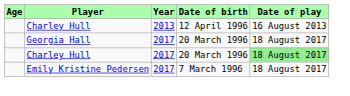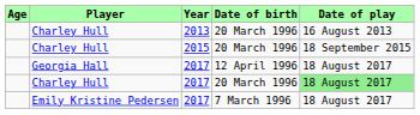Charley Hull / 2013 | Date of birth: 12 April 1996 -> 20 March 1996
+ row: Charley Hull | 2015 | 20 March 1996 | 18 September 2015
Georgia Hall | Date of birth: 20 March 1996 -> 12 April 1996
